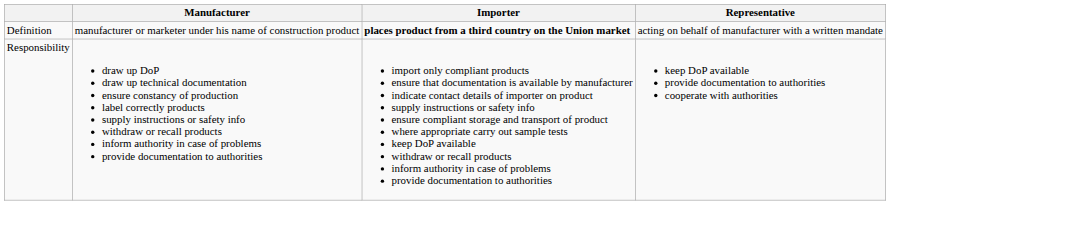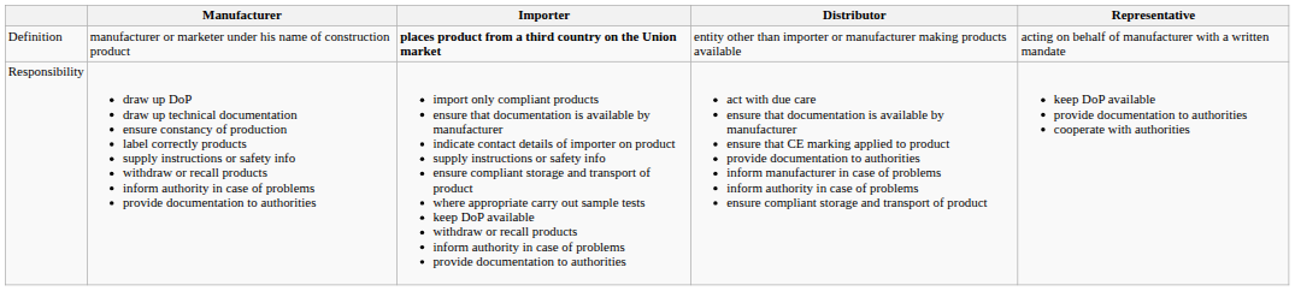+ column: Distributor | entity other than importer or manufacturer making products available | act with due care ensure that documentation is available by manufacturer ensure that CE marking applied to product provide documentation to authorities inform manufacturer in case of problems inform authority in case of problems ensure compliant storage and transport of product
